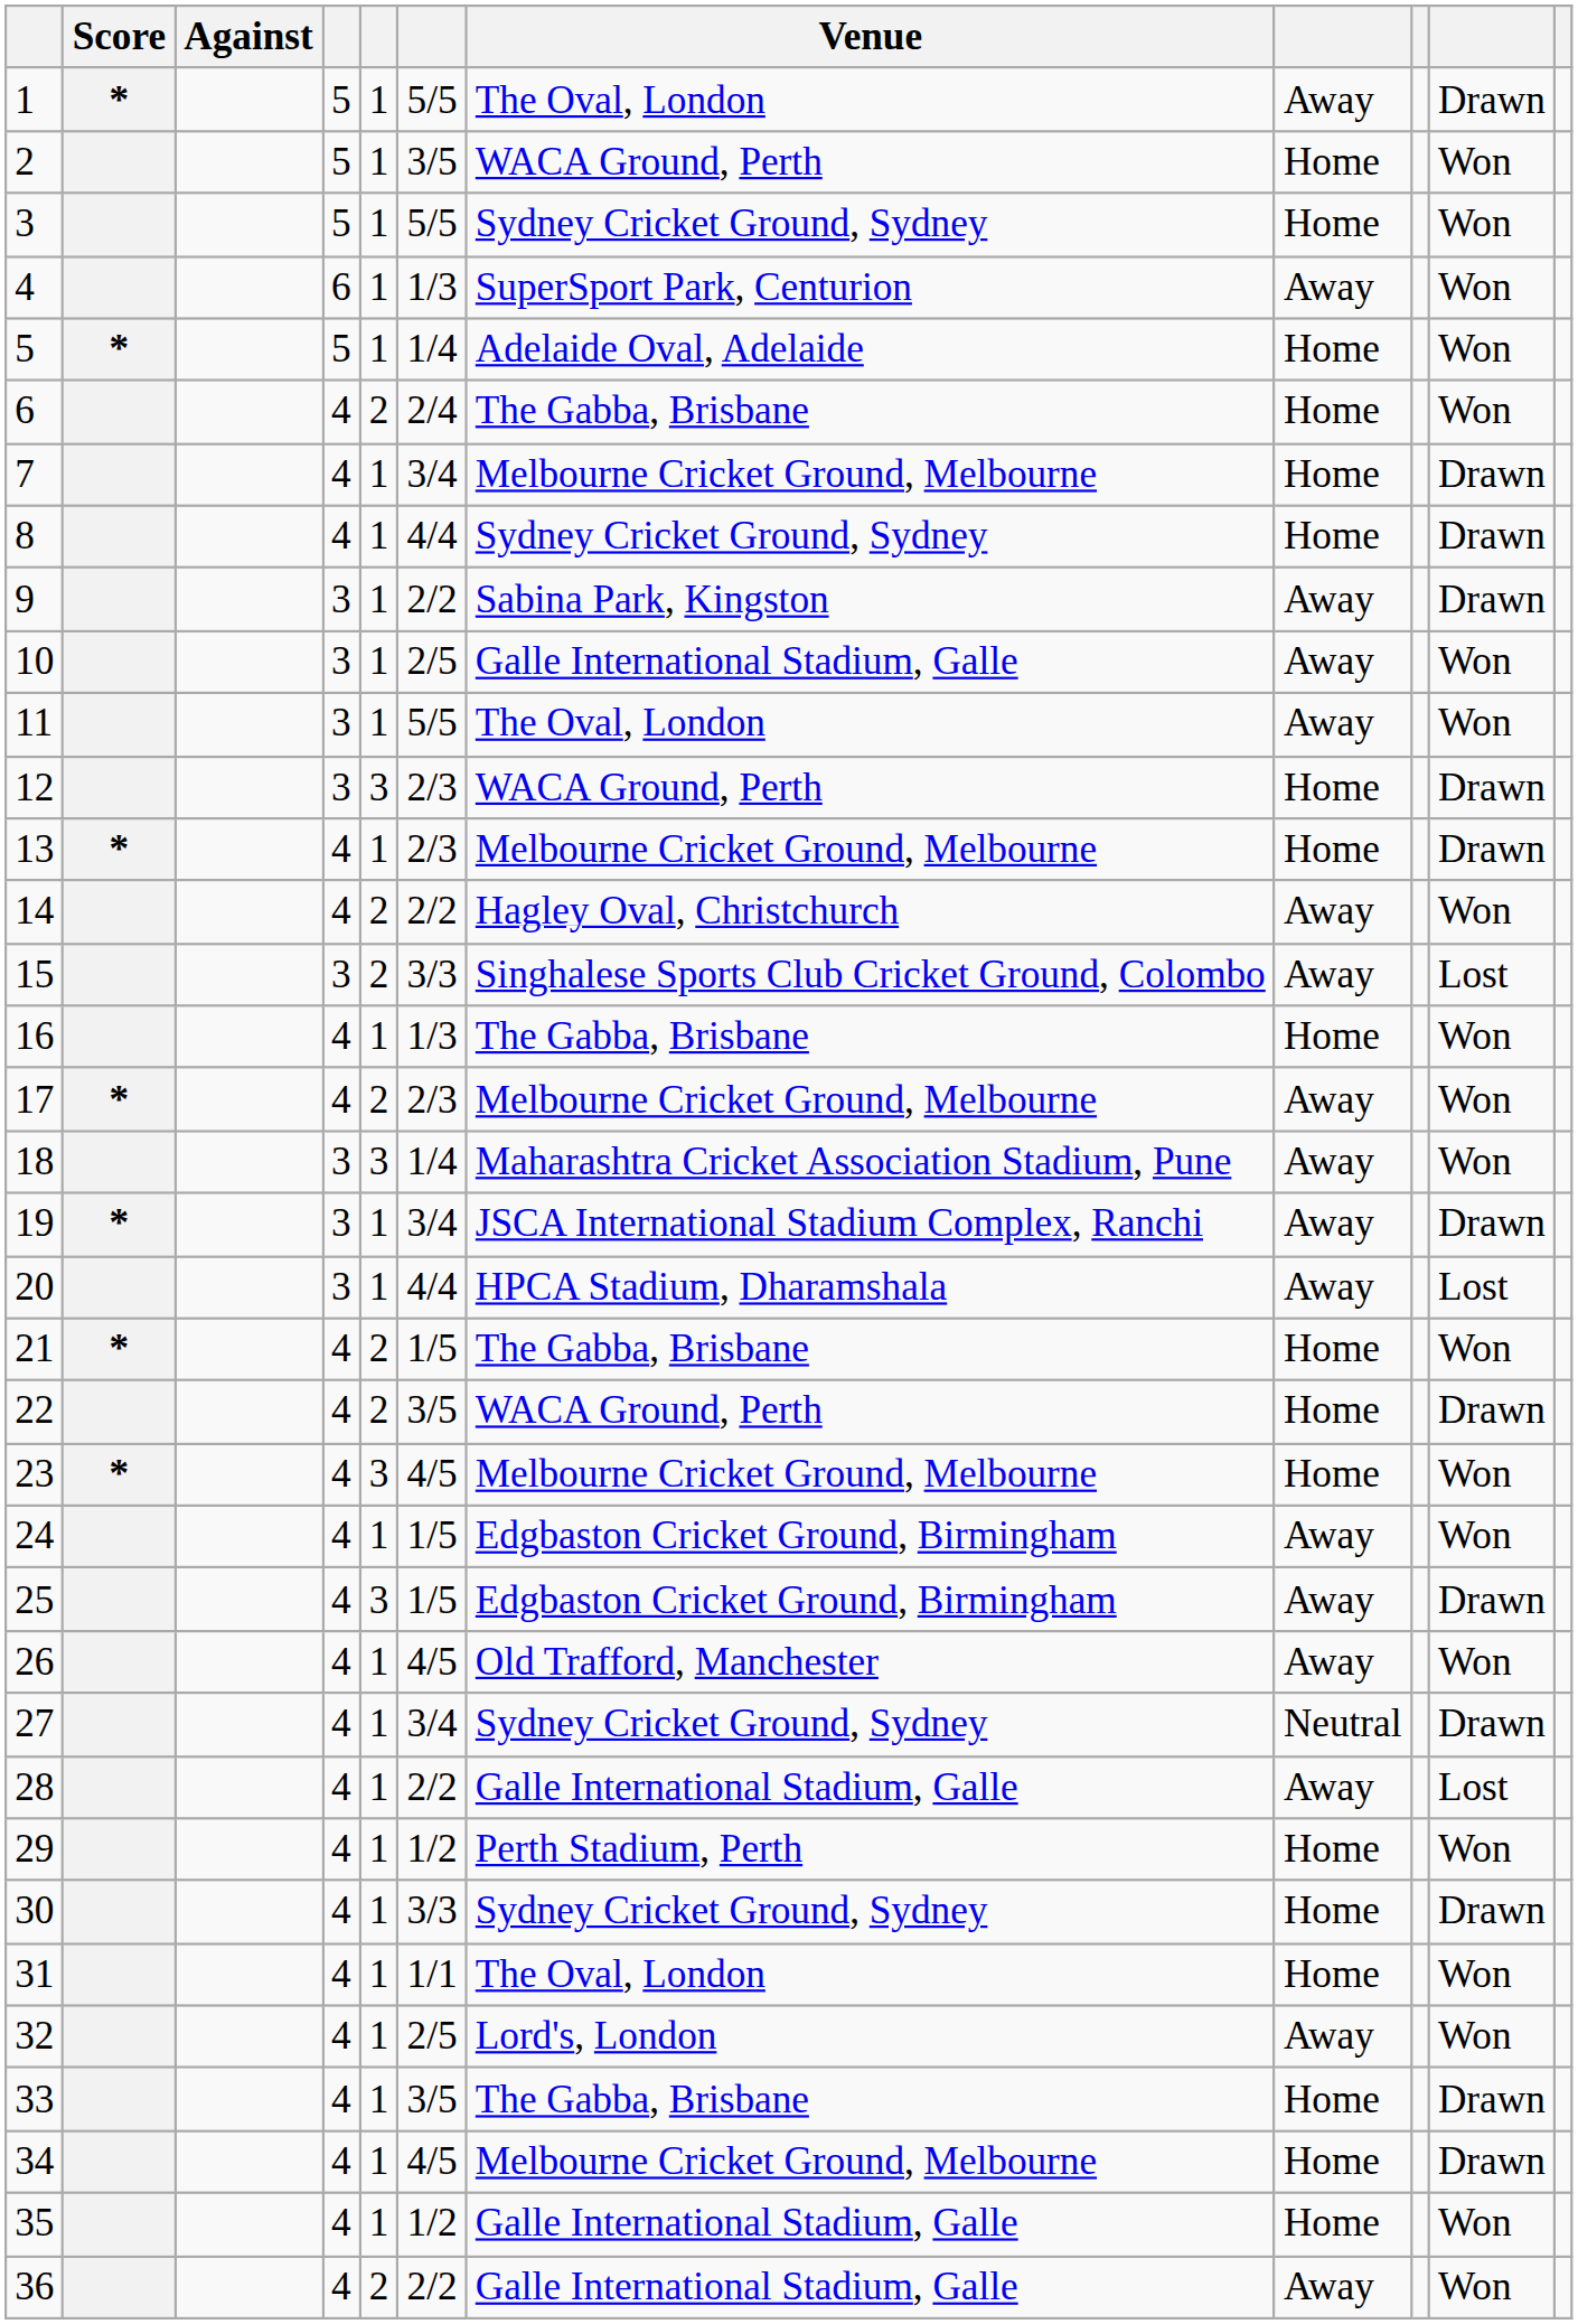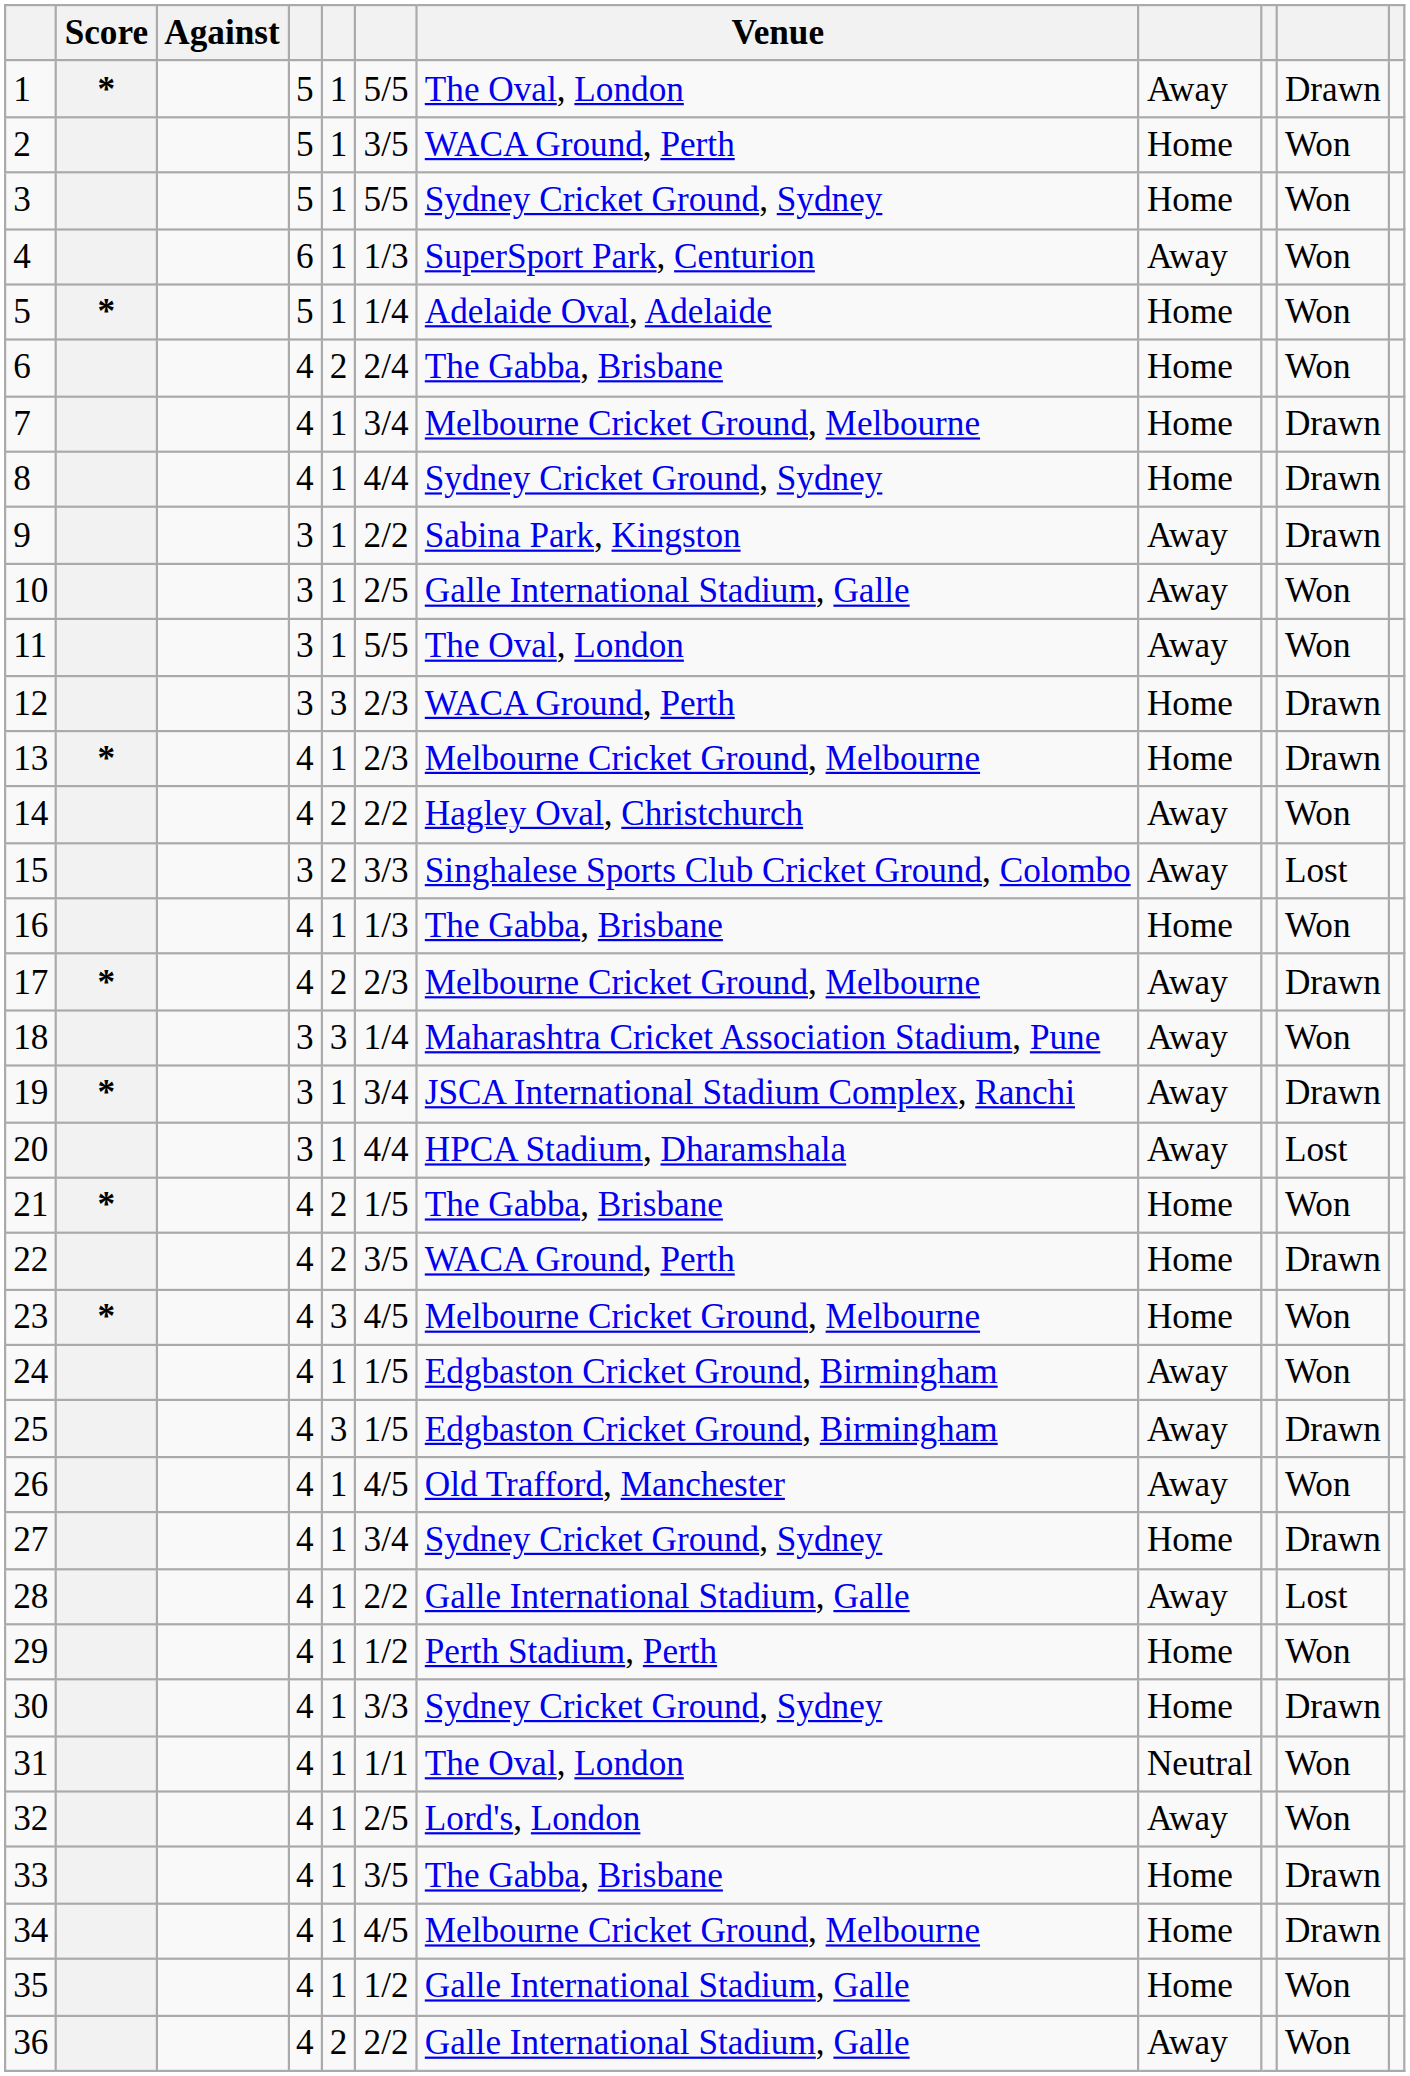17 | column 10: Won -> Drawn
27 | column 8: Neutral -> Home
31 | column 8: Home -> Neutral
